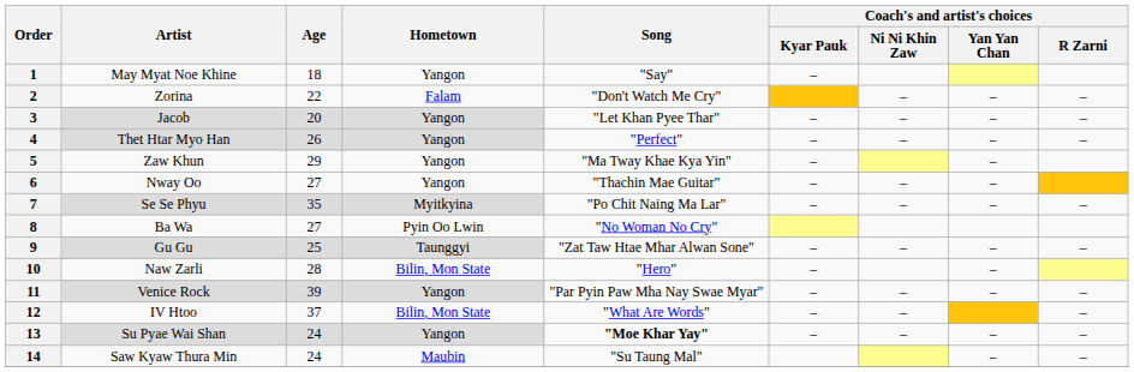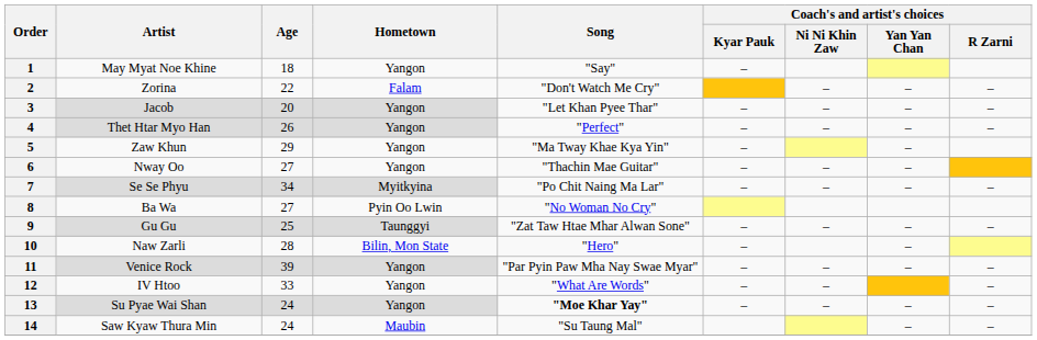7 | Age: 35 -> 34
12 | Age: 37 -> 33
12 | Hometown: Bilin, Mon State -> Yangon
